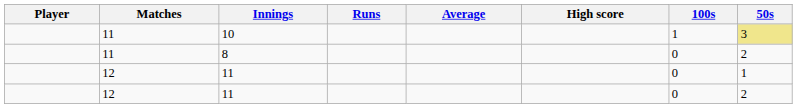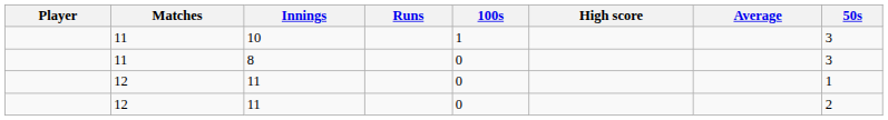columns swapped: Average <-> 100s
10 | 50s: khaki background -> no background
8 | 50s: 2 -> 3
